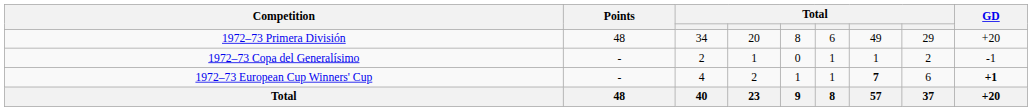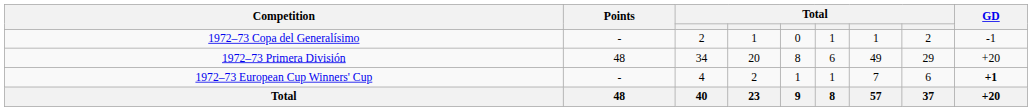rows swapped: 1972–73 Primera División <-> 1972–73 Copa del Generalísimo
1972–73 European Cup Winners' Cup | column 7: bold -> normal
